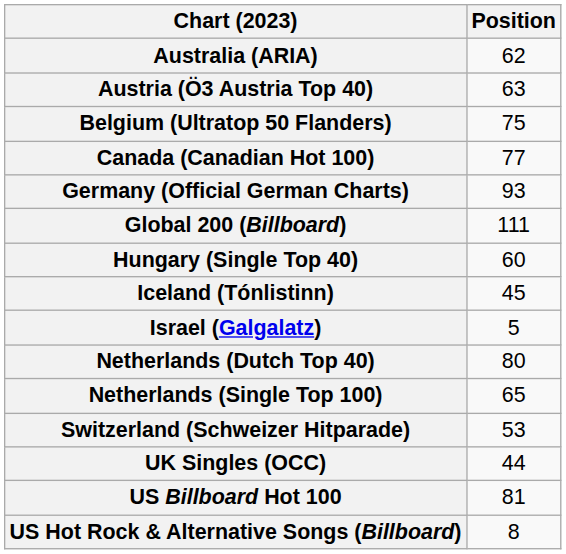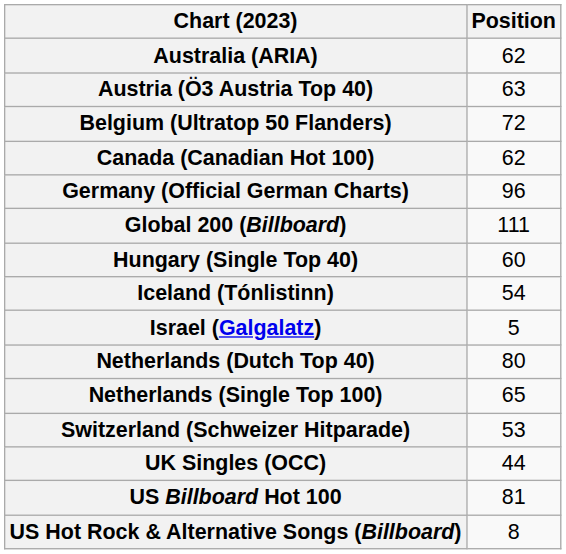Belgium (Ultratop 50 Flanders) | Position: 75 -> 72
Canada (Canadian Hot 100) | Position: 77 -> 62
Germany (Official German Charts) | Position: 93 -> 96
Iceland (Tónlistinn) | Position: 45 -> 54
